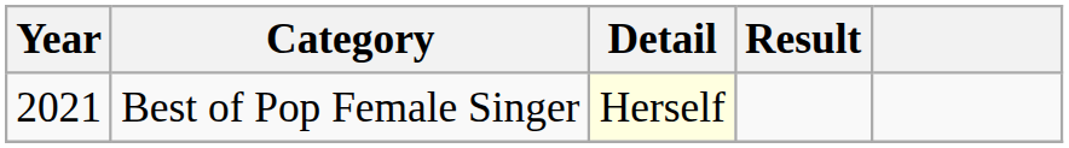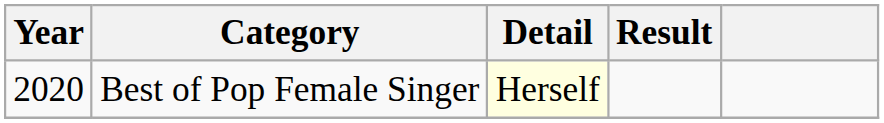Best of Pop Female Singer | Year: 2021 -> 2020
